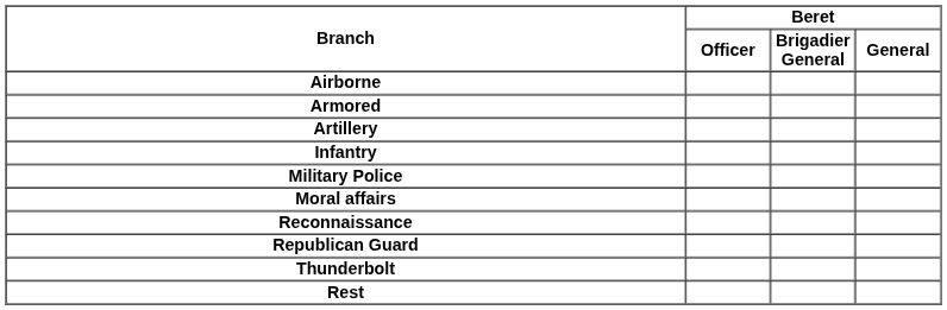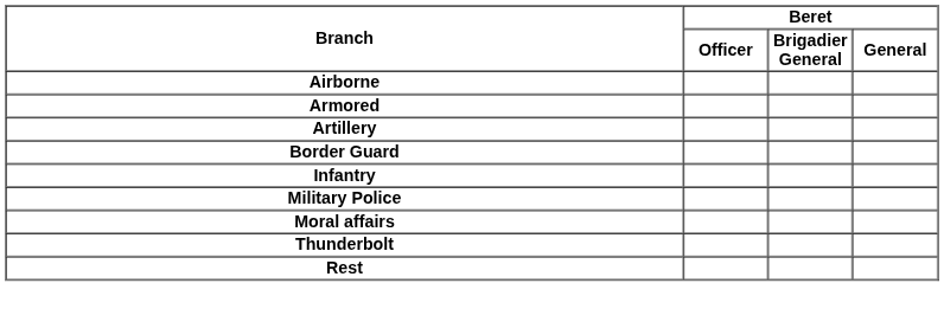+ row: Border Guard
- row: Reconnaissance
- row: Republican Guard
